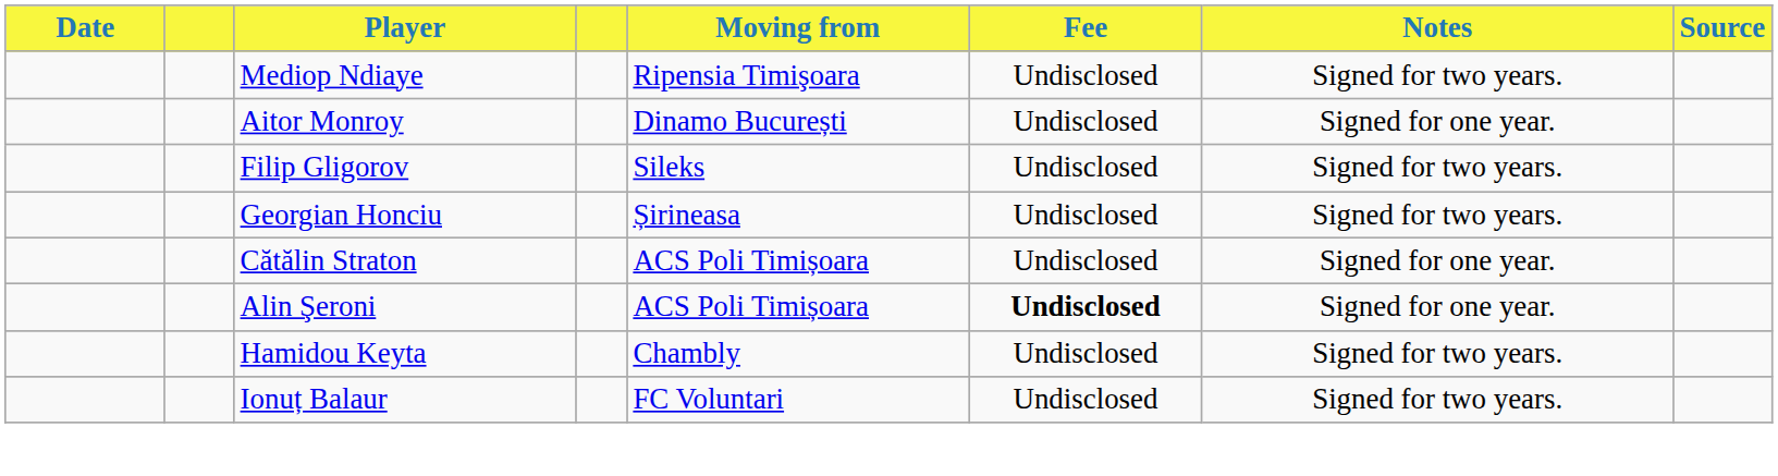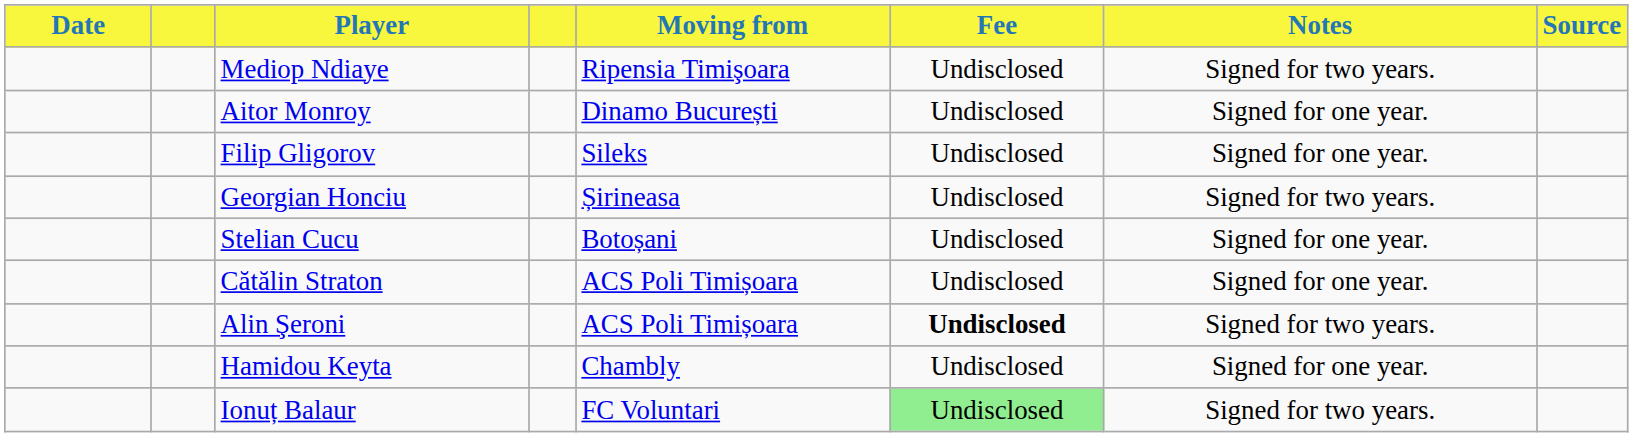Filip Gligorov | Notes: Signed for two years. -> Signed for one year.
+ row: Stelian Cucu | Botoșani | Undisclosed | Signed for one year.
Alin Şeroni | Notes: Signed for one year. -> Signed for two years.
Hamidou Keyta | Notes: Signed for two years. -> Signed for one year.
Ionuț Balaur | Fee: no background -> lightgreen background
